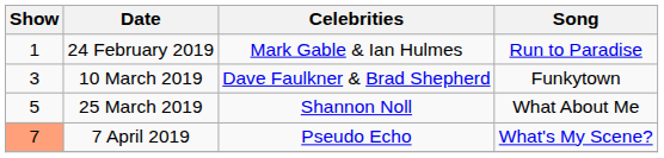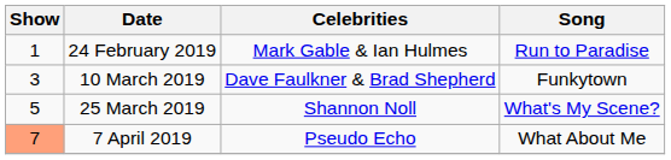25 March 2019 | Song: What About Me -> What's My Scene?
7 April 2019 | Song: What's My Scene? -> What About Me
